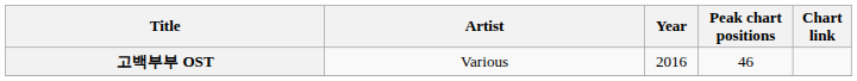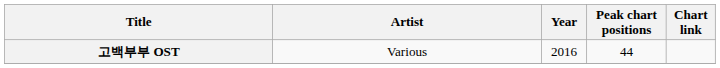고백부부 OST | Peak chart positions: 46 -> 44
